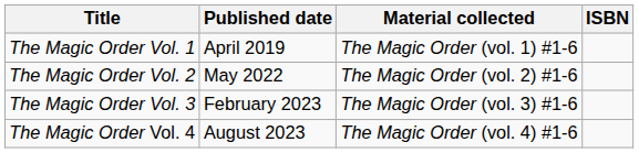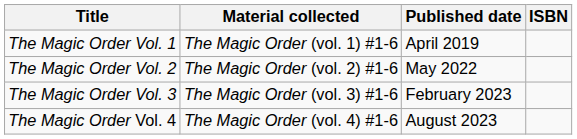columns swapped: Material collected <-> Published date
